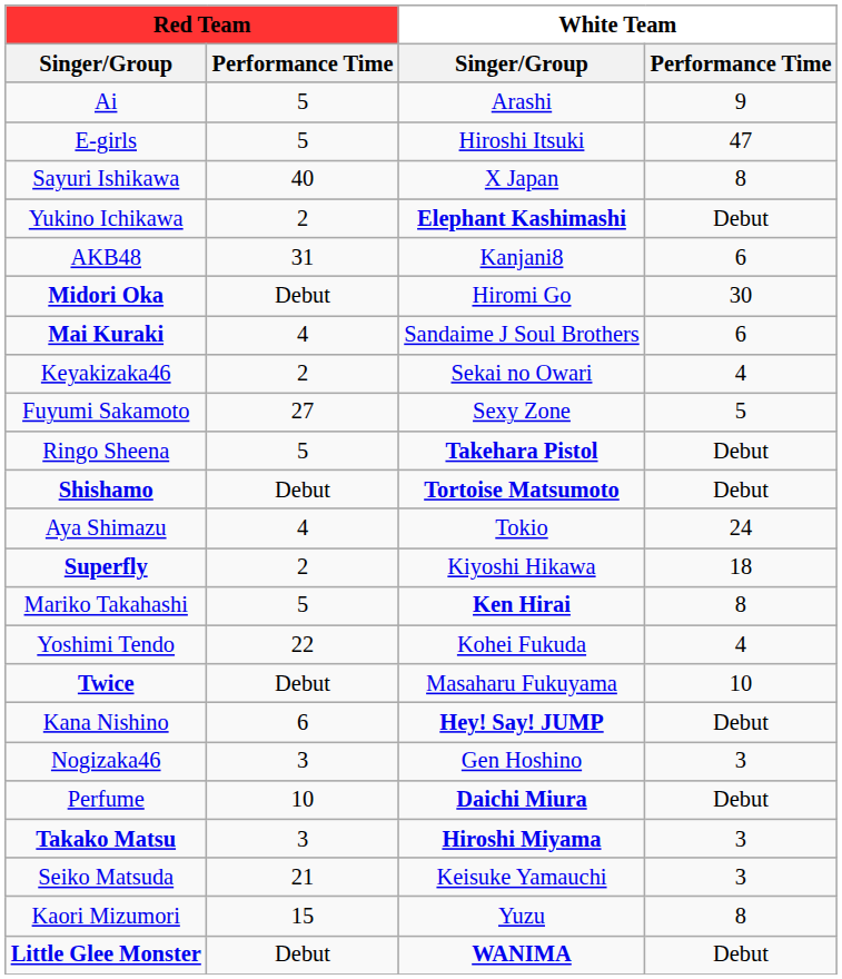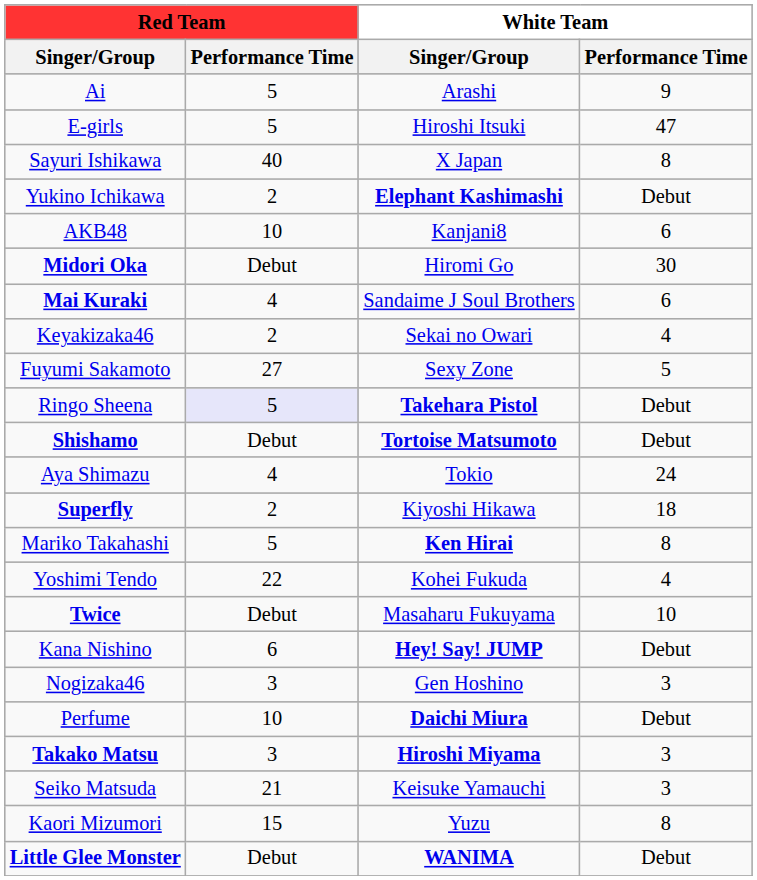AKB48 | Red Team / Performance Time: 31 -> 10
Ringo Sheena | Red Team / Performance Time: no background -> lavender background
